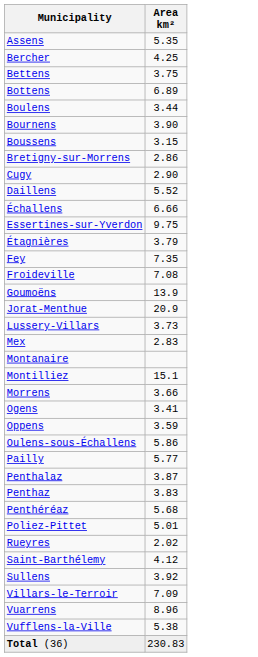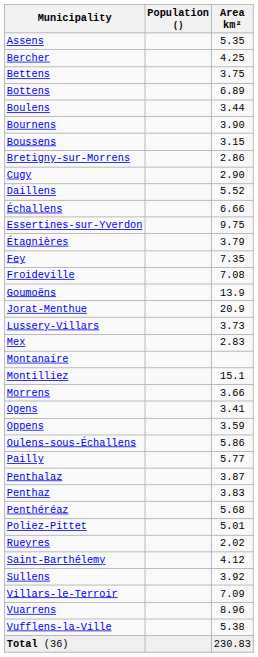+ column: Population ()
